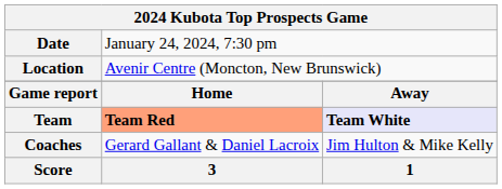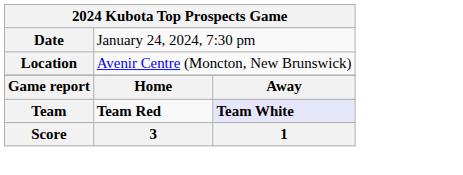Team | column 2: lightsalmon background -> no background
- row: Coaches | Gerard Gallant & Daniel Lacroix | Jim Hulton & Mike Kelly
